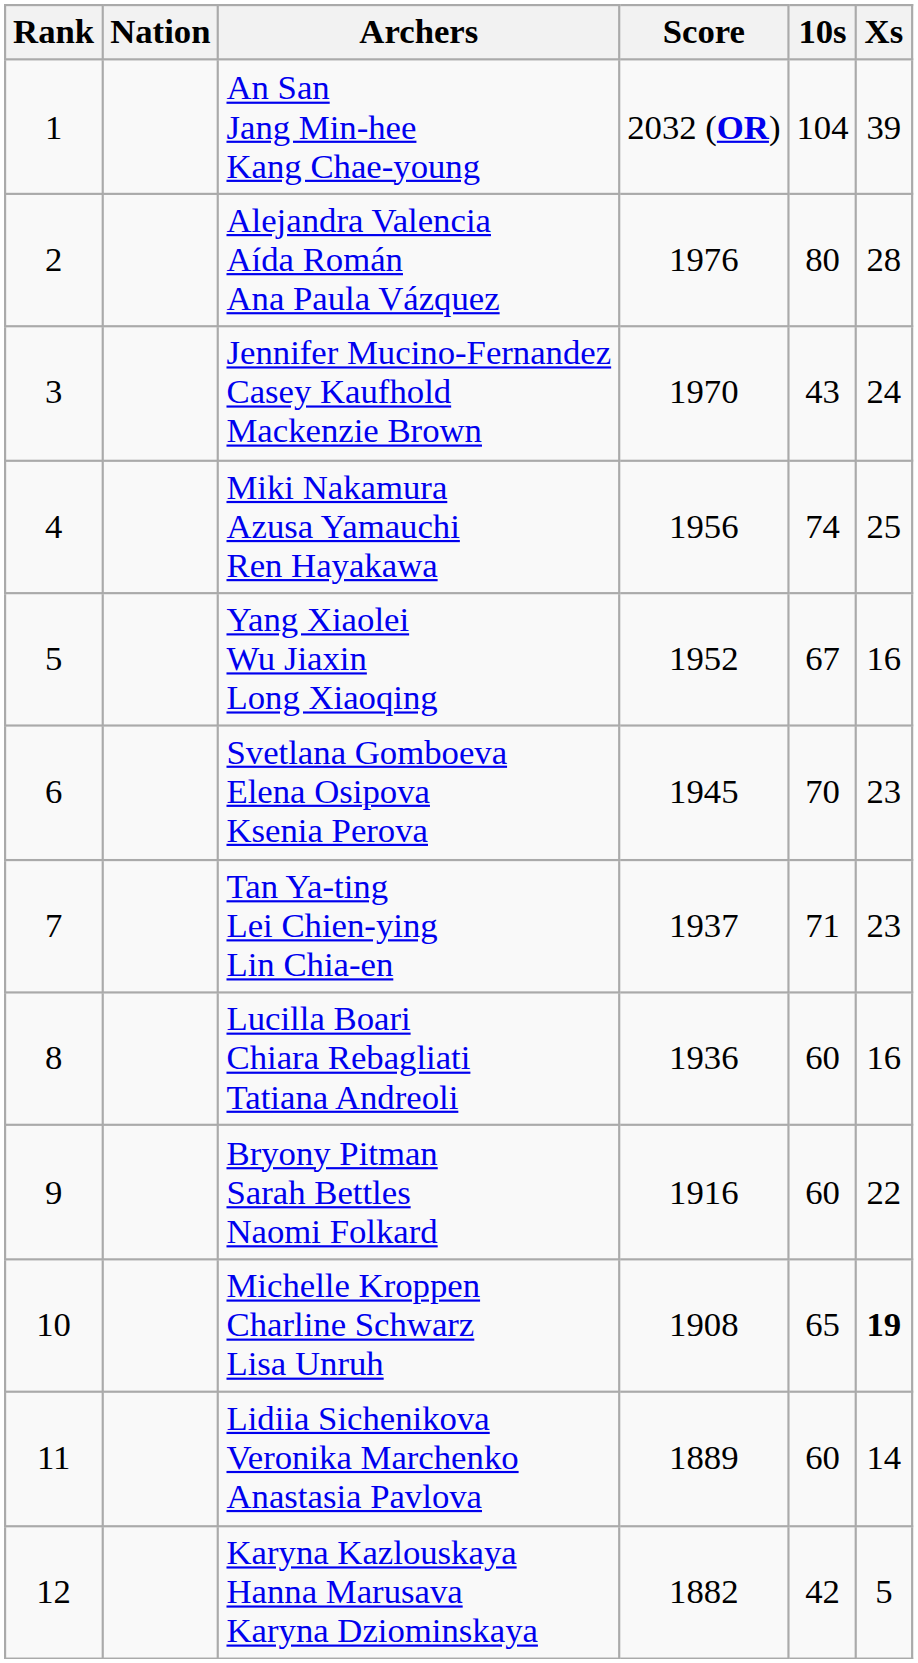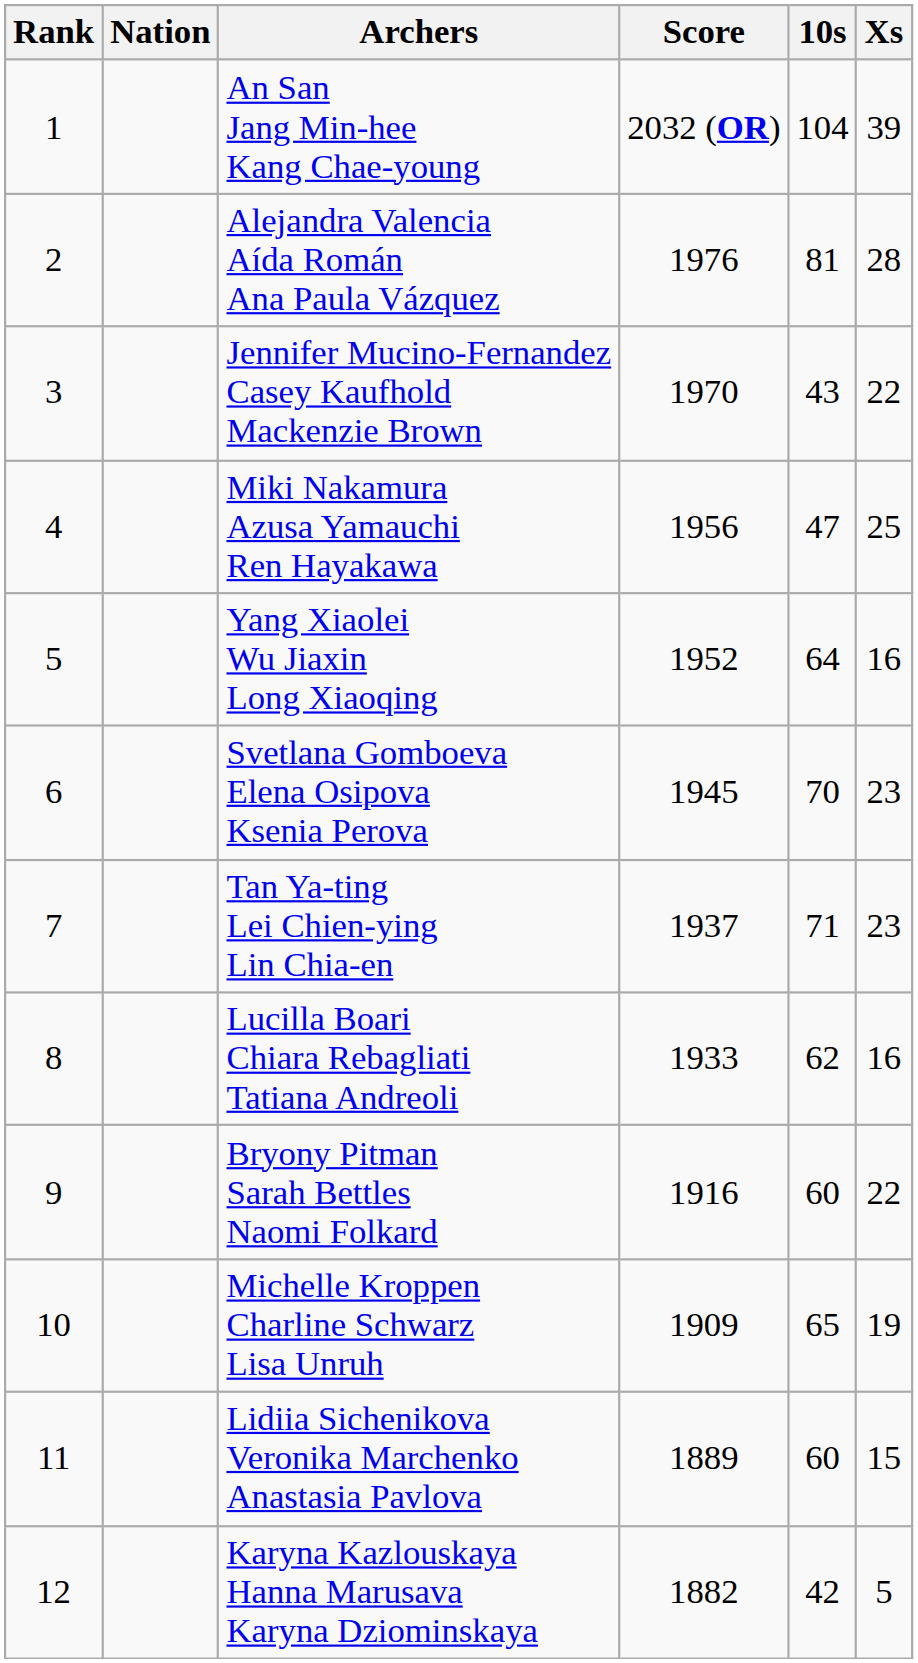Alejandra Valencia Aída Román Ana Paula Vázquez | 10s: 80 -> 81
Jennifer Mucino-Fernandez Casey Kaufhold Mackenzie Brown | Xs: 24 -> 22
Miki Nakamura Azusa Yamauchi Ren Hayakawa | 10s: 74 -> 47
Yang Xiaolei Wu Jiaxin Long Xiaoqing | 10s: 67 -> 64
Lucilla Boari Chiara Rebagliati Tatiana Andreoli | Score: 1936 -> 1933
Lucilla Boari Chiara Rebagliati Tatiana Andreoli | 10s: 60 -> 62
Michelle Kroppen Charline Schwarz Lisa Unruh | Score: 1908 -> 1909
Michelle Kroppen Charline Schwarz Lisa Unruh | Xs: bold -> normal
Lidiia Sichenikova Veronika Marchenko Anastasia Pavlova | Xs: 14 -> 15
